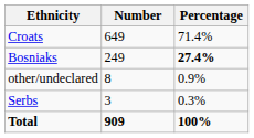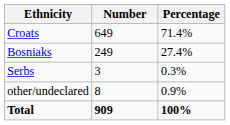Bosniaks | Percentage: bold -> normal
rows swapped: Serbs <-> other/undeclared
